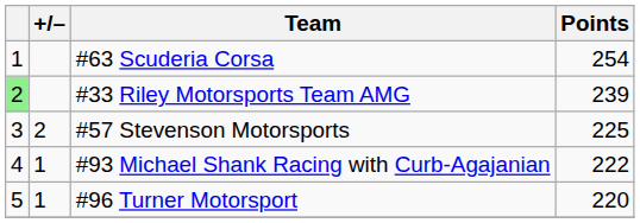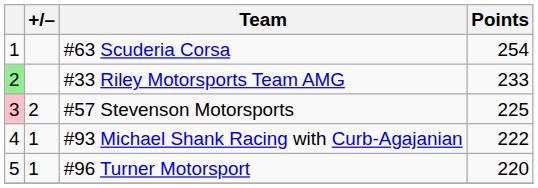#33 Riley Motorsports Team AMG | Points: 239 -> 233
#57 Stevenson Motorsports | column 1: no background -> pink background
